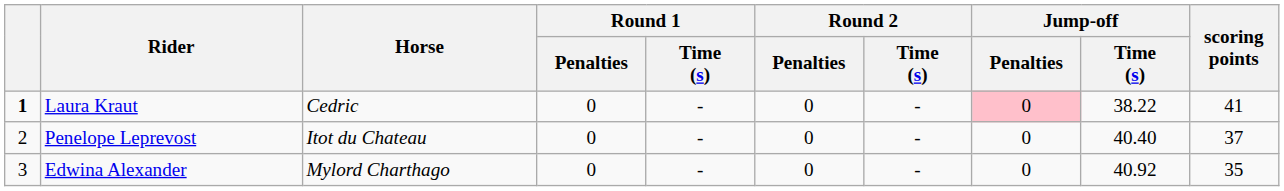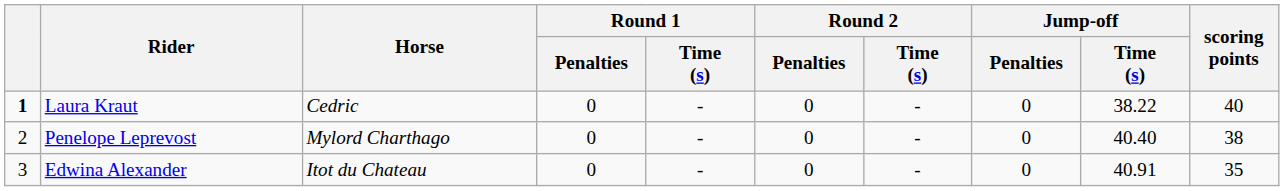Laura Kraut | Jump-off / Penalties: pink background -> no background
Laura Kraut | scoring points: 41 -> 40
Penelope Leprevost | Horse: Itot du Chateau -> Mylord Charthago
Penelope Leprevost | scoring points: 37 -> 38
Edwina Alexander | Horse: Mylord Charthago -> Itot du Chateau
Edwina Alexander | Jump-off / Time (s): 40.92 -> 40.91
